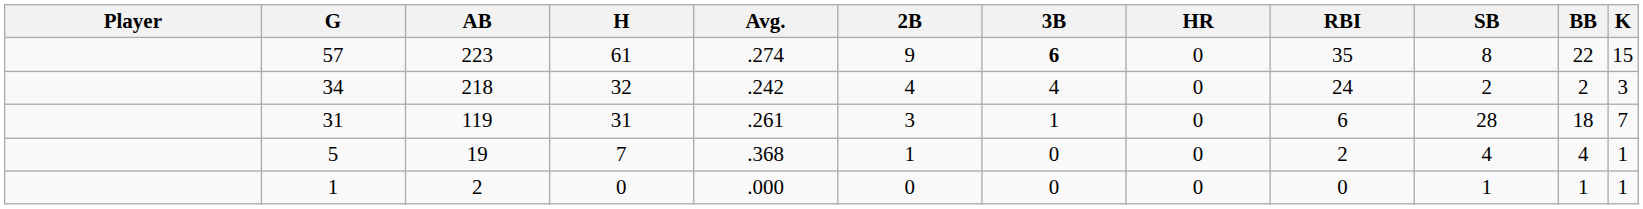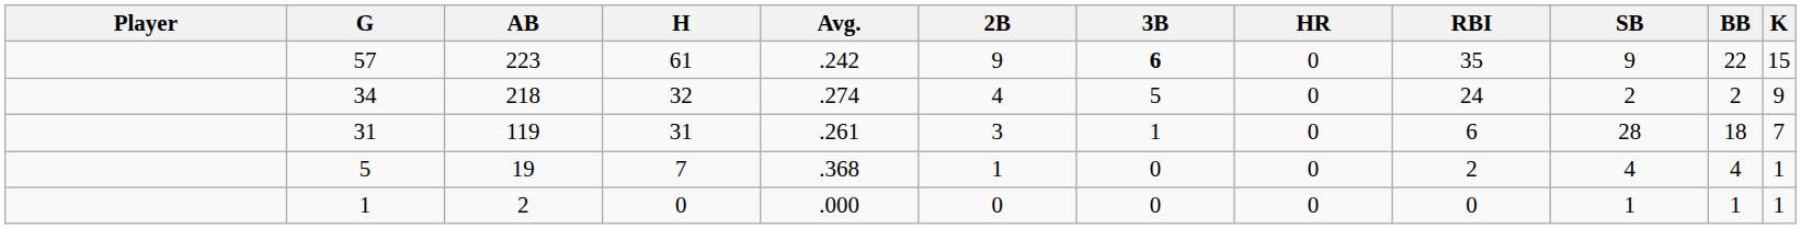57 | Avg.: .274 -> .242
57 | SB: 8 -> 9
34 | Avg.: .242 -> .274
34 | 3B: 4 -> 5
34 | K: 3 -> 9
